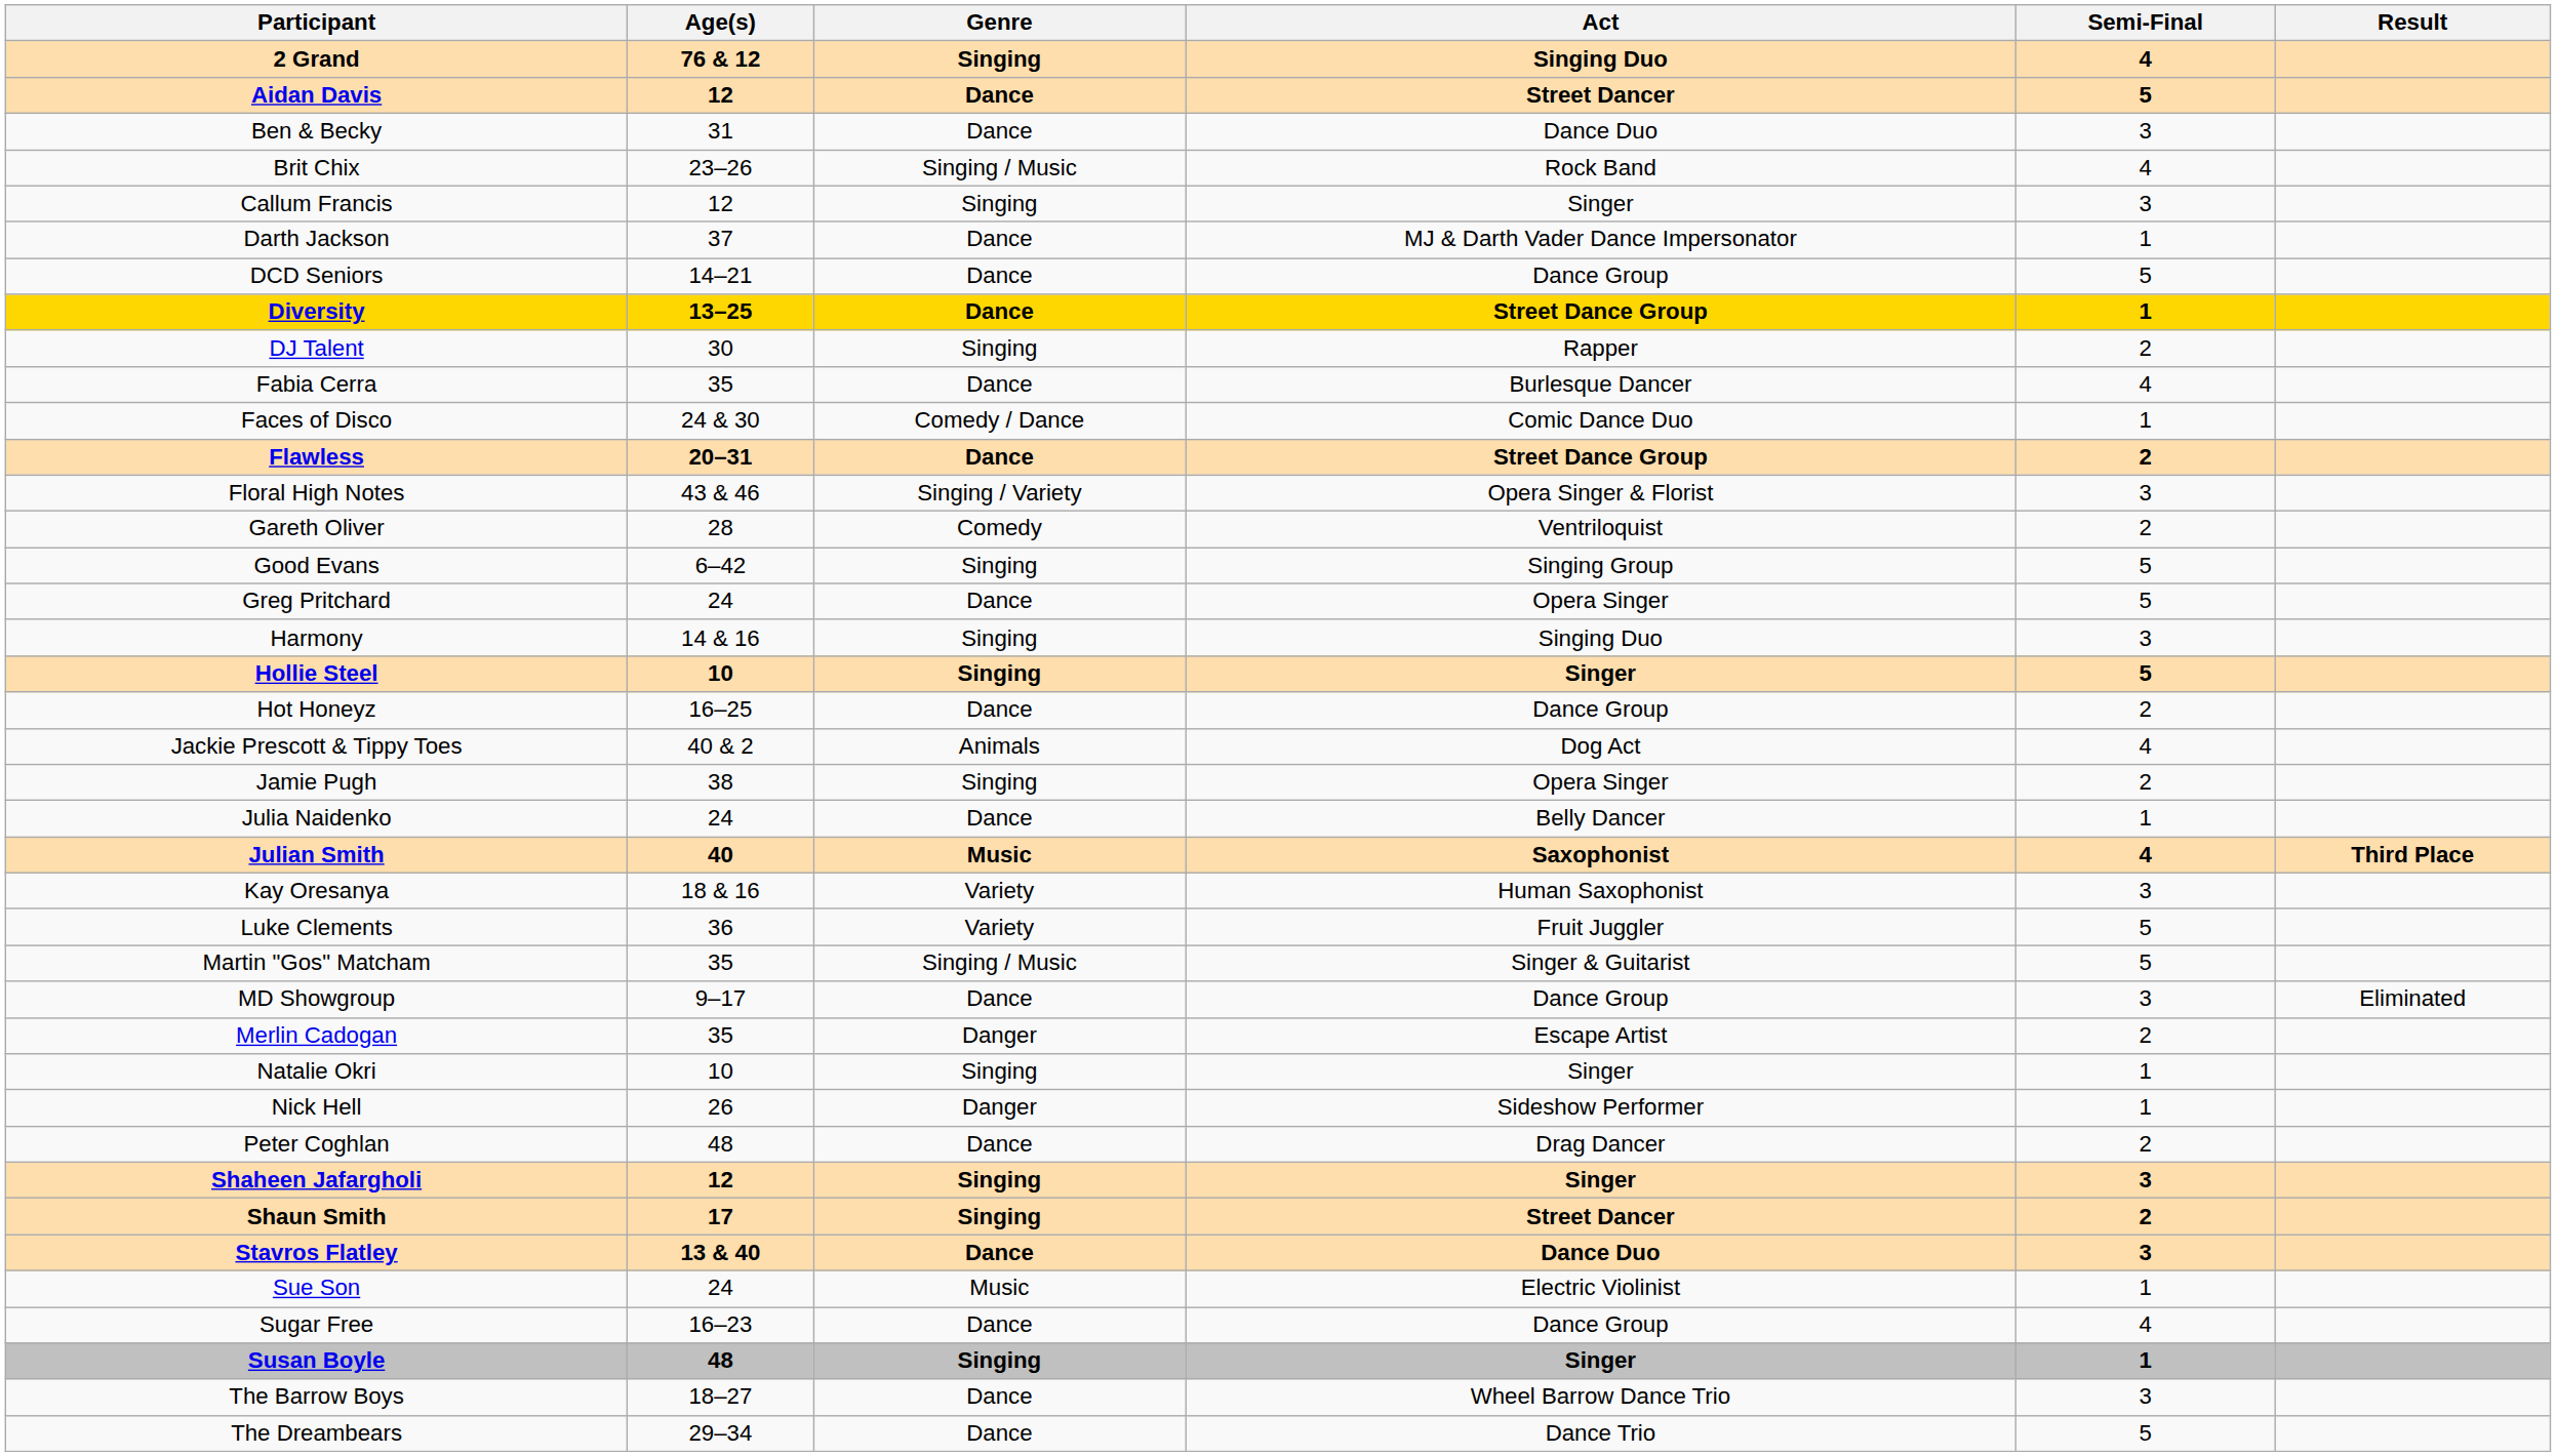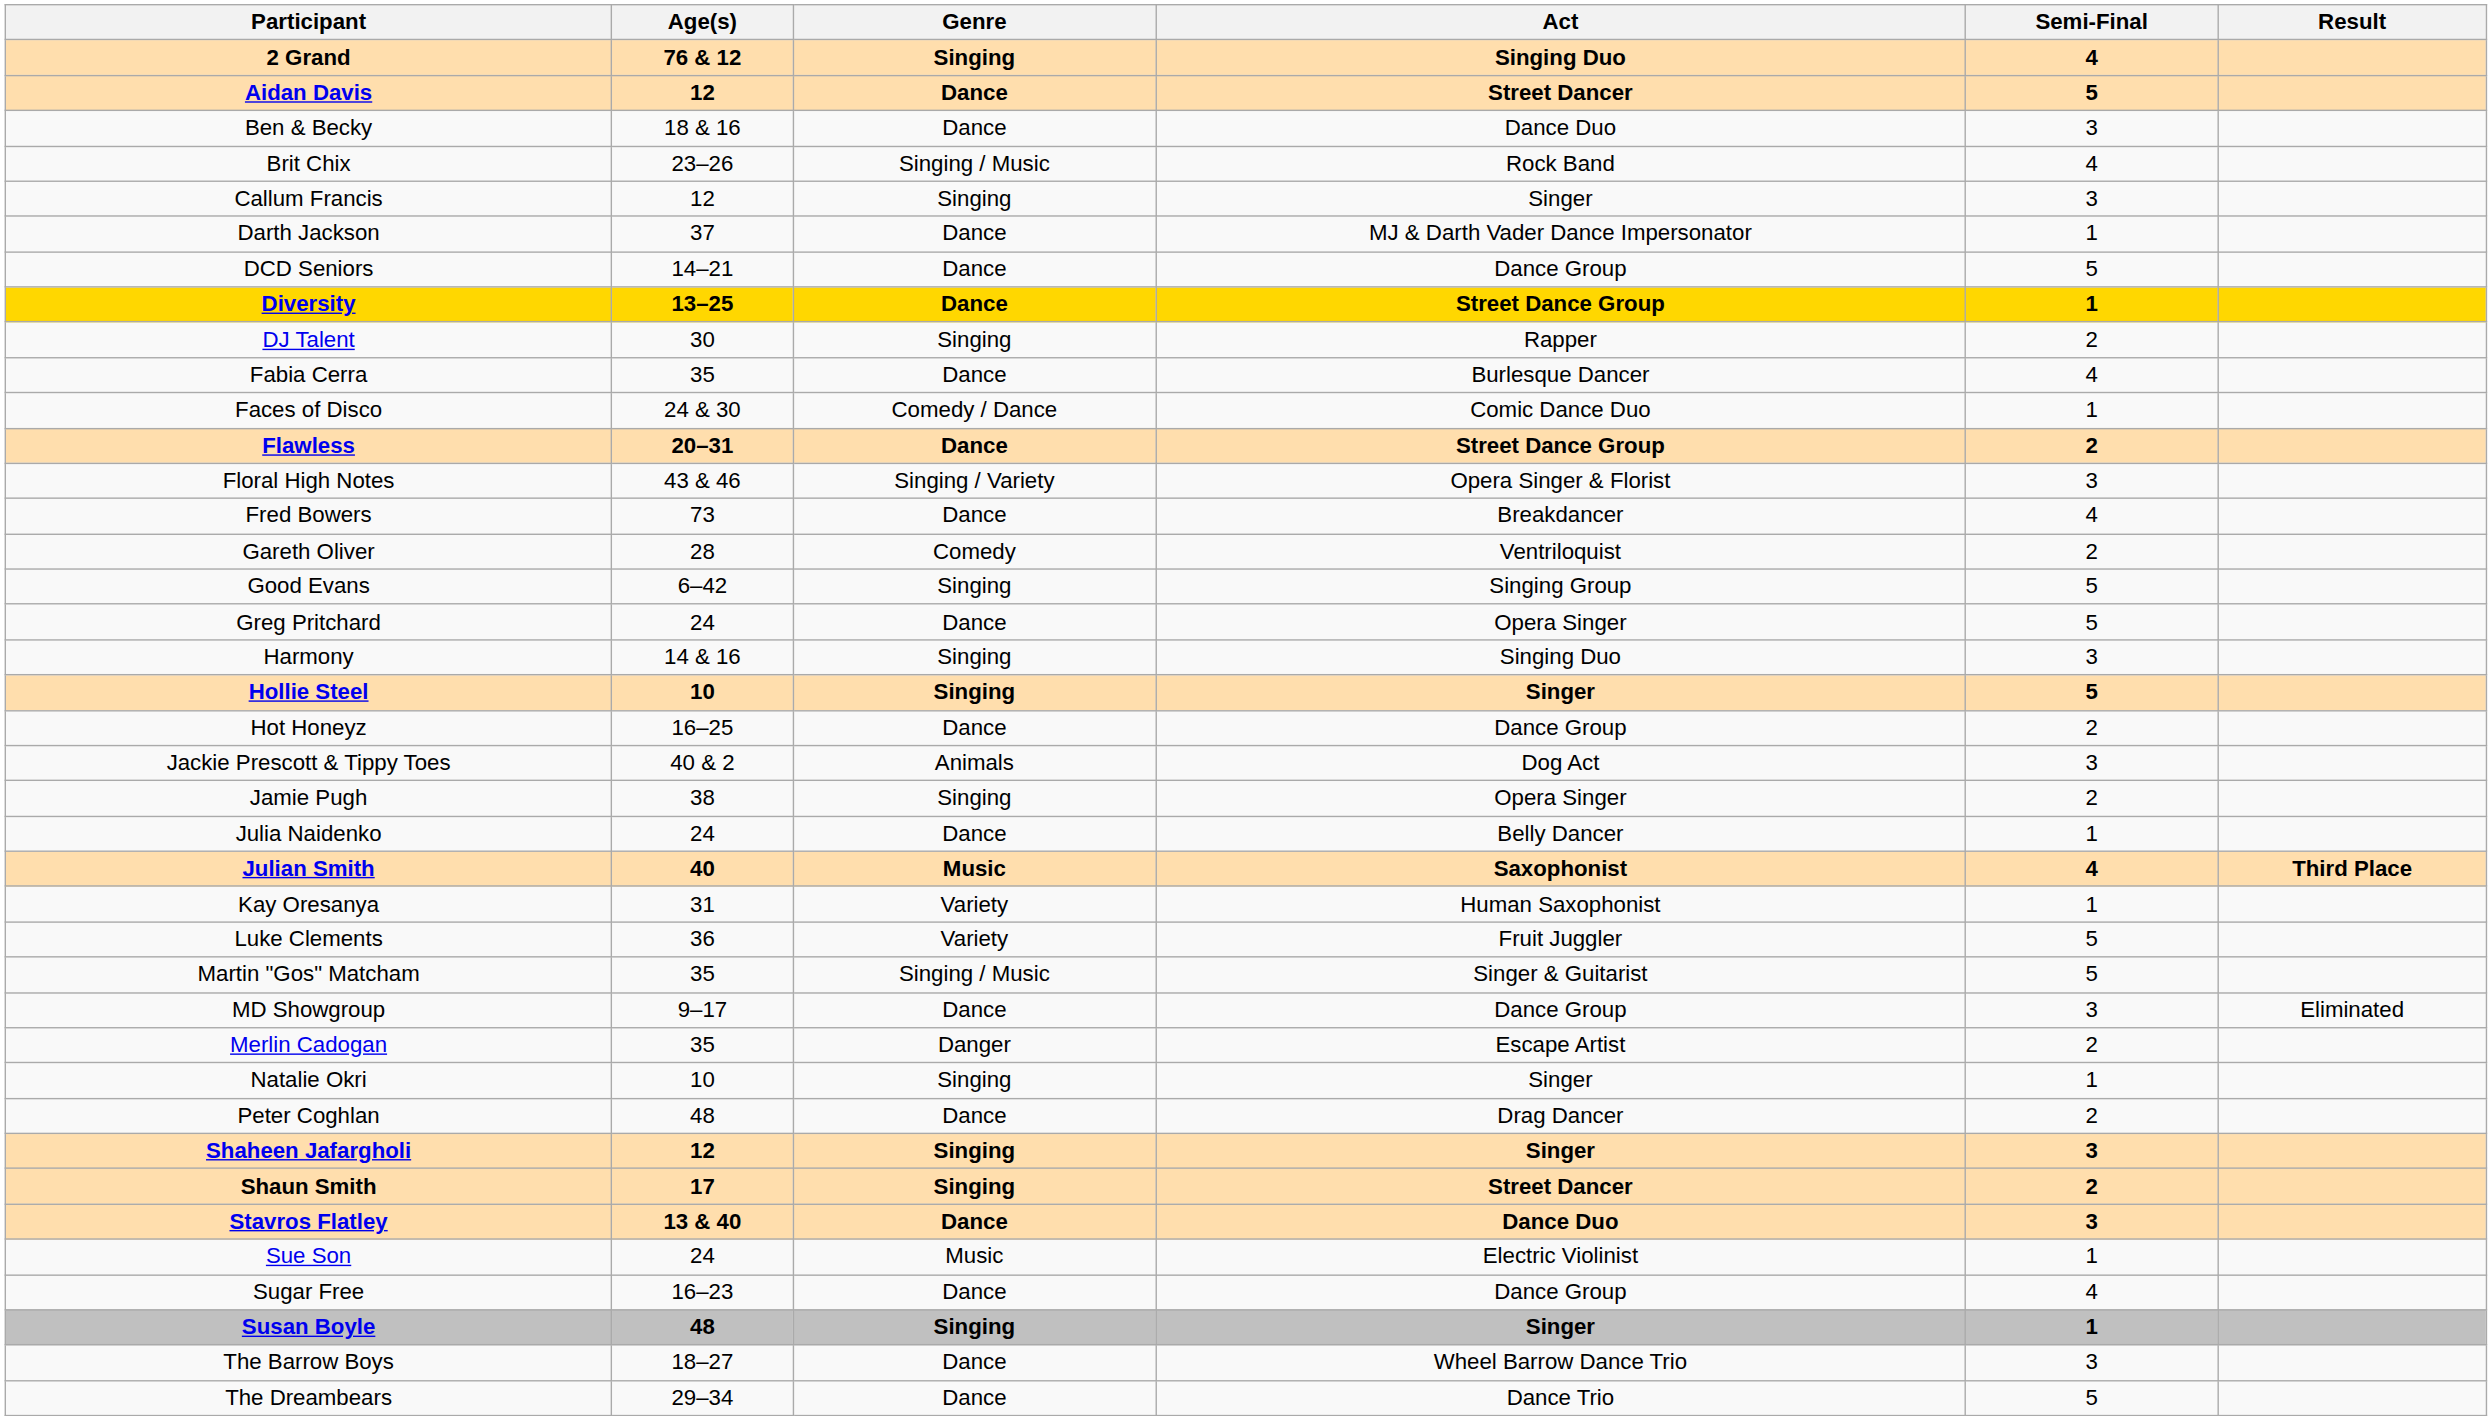Ben & Becky | Age(s): 31 -> 18 & 16
+ row: Fred Bowers | 73 | Dance | Breakdancer | 4
Jackie Prescott & Tippy Toes | Semi-Final: 4 -> 3
Kay Oresanya | Age(s): 18 & 16 -> 31
Kay Oresanya | Semi-Final: 3 -> 1
- row: Nick Hell | 26 | Danger | Sideshow Performer | 1
